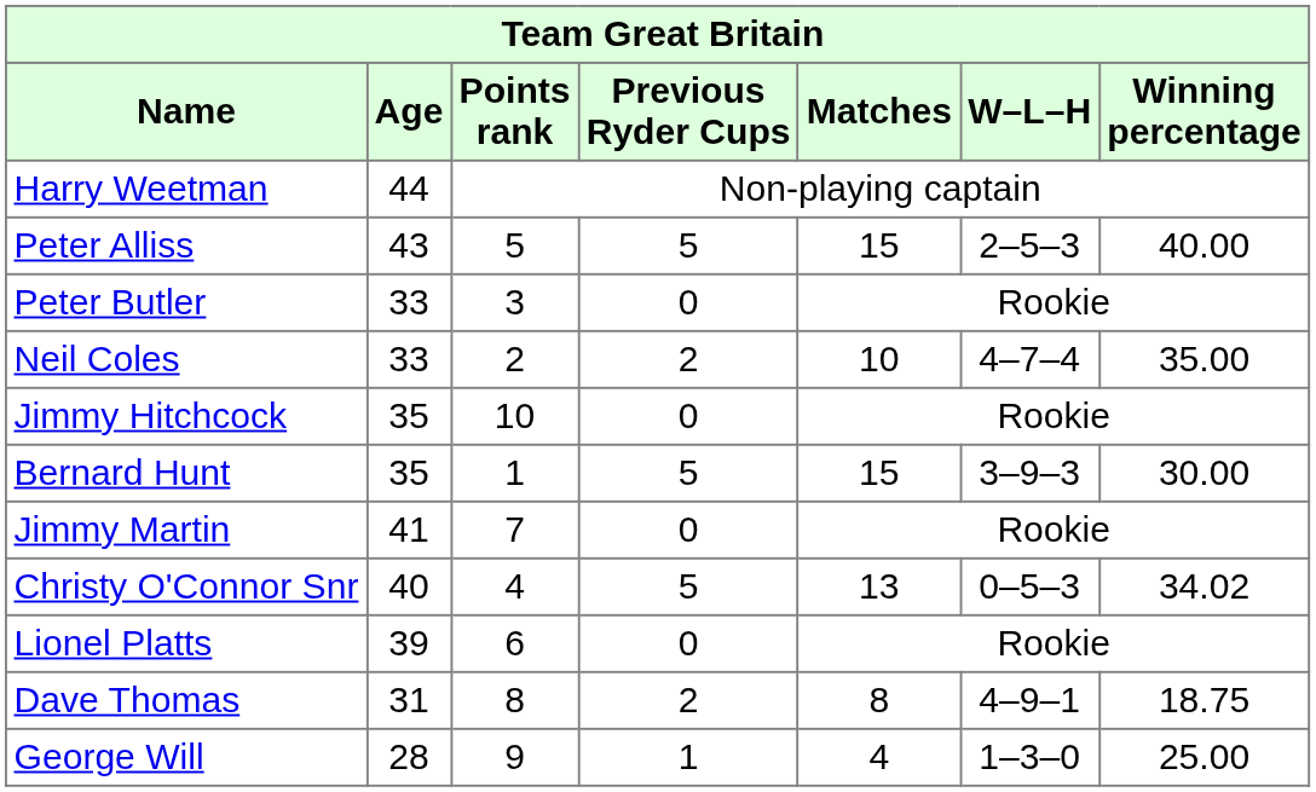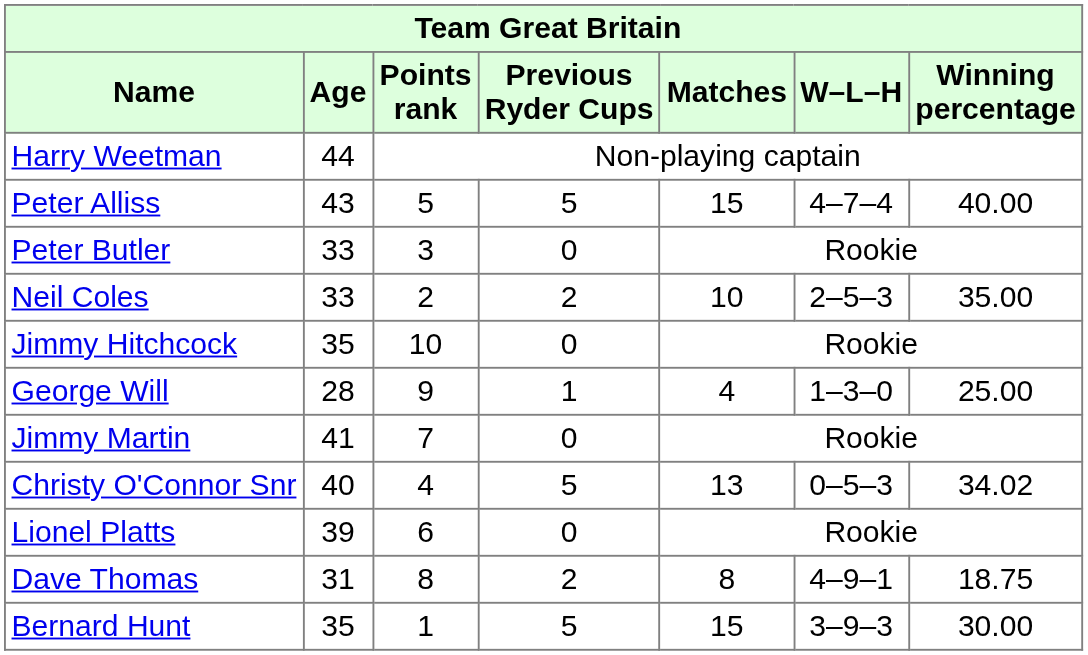Peter Alliss | W–L–H: 2–5–3 -> 4–7–4
Neil Coles | W–L–H: 4–7–4 -> 2–5–3
rows swapped: Bernard Hunt <-> George Will
